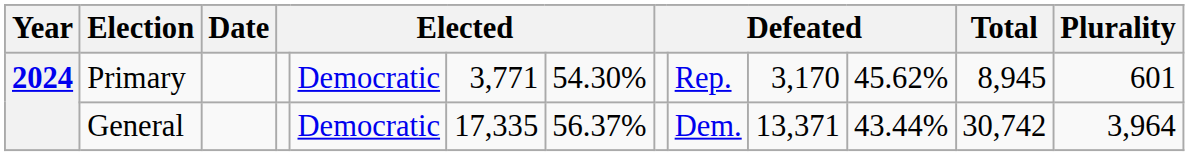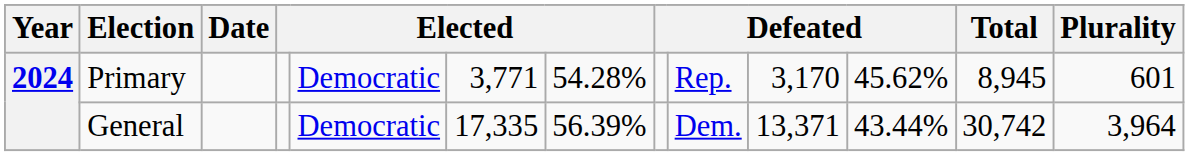Primary | column 7: 54.30% -> 54.28%
General | column 7: 56.37% -> 56.39%
